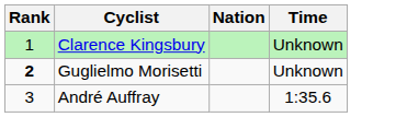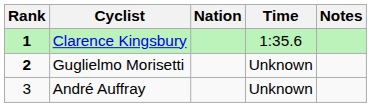+ column: Notes
Clarence Kingsbury | Rank: normal -> bold
Clarence Kingsbury | Time: Unknown -> 1:35.6
André Auffray | Time: 1:35.6 -> Unknown
